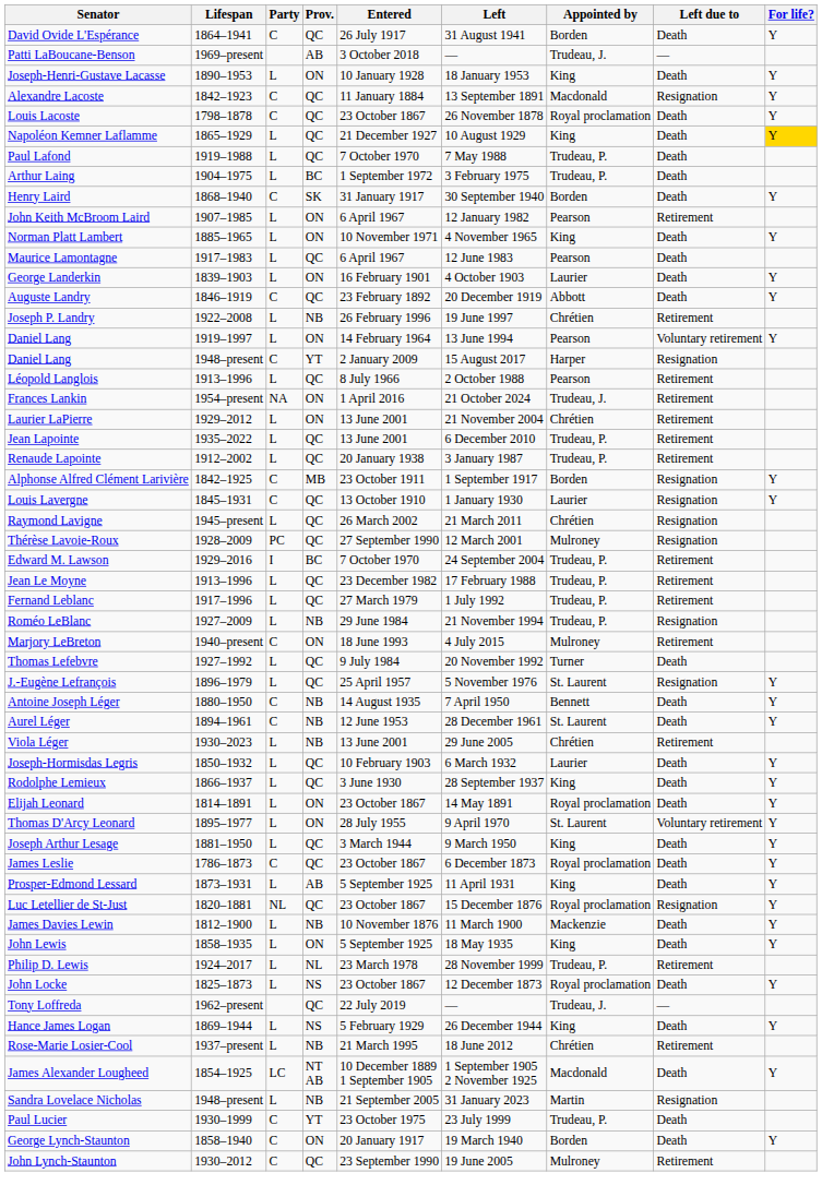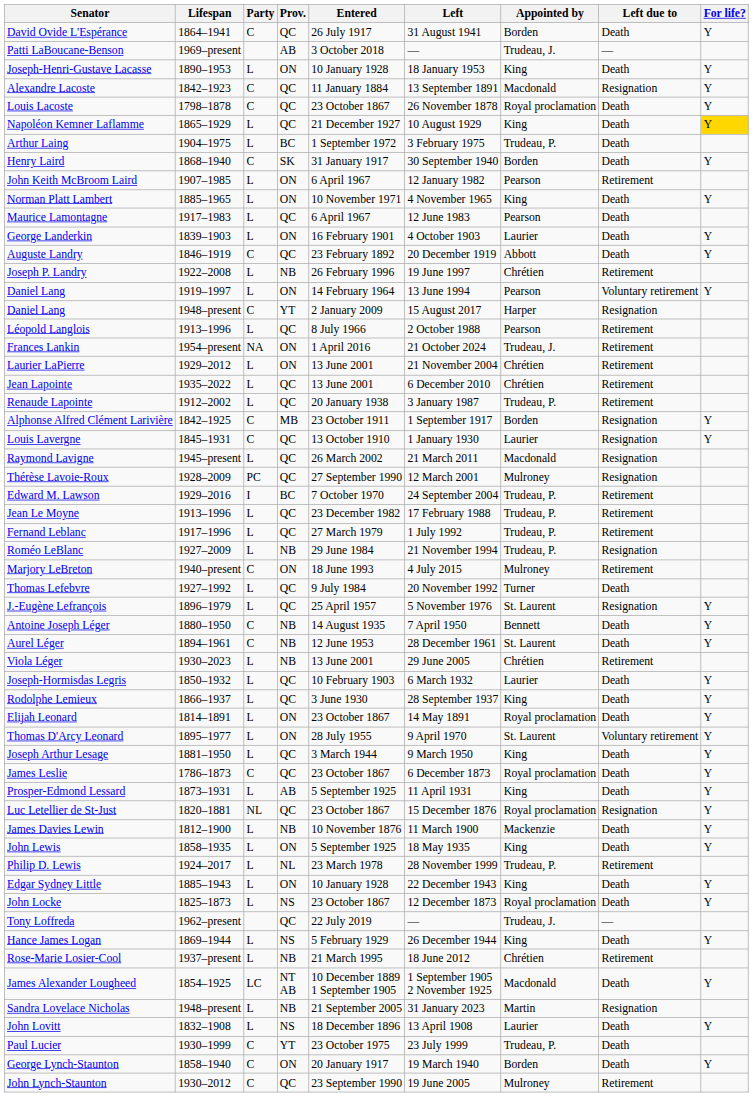- row: Paul Lafond | 1919–1988 | L | QC | 7 October 1970 | 7 May 1988 | Trudeau, P. | Death
Jean Lapointe | Appointed by: Trudeau, P. -> Chrétien
Raymond Lavigne | Appointed by: Chrétien -> Macdonald
+ row: Edgar Sydney Little | 1885–1943 | L | ON | 10 January 1928 | 22 December 1943 | King | Death | Y
+ row: John Lovitt | 1832–1908 | L | NS | 18 December 1896 | 13 April 1908 | Laurier | Death | Y
